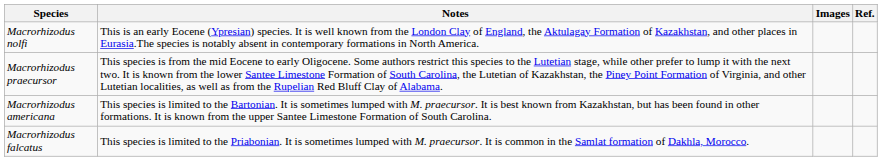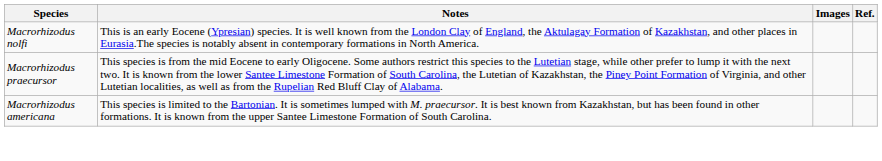- row: Macrorhizodus falcatus | This species is limited to the Priabonian. It is sometimes lumped with M. praecursor. It is common in the Samlat formation of Dakhla, Morocco.
